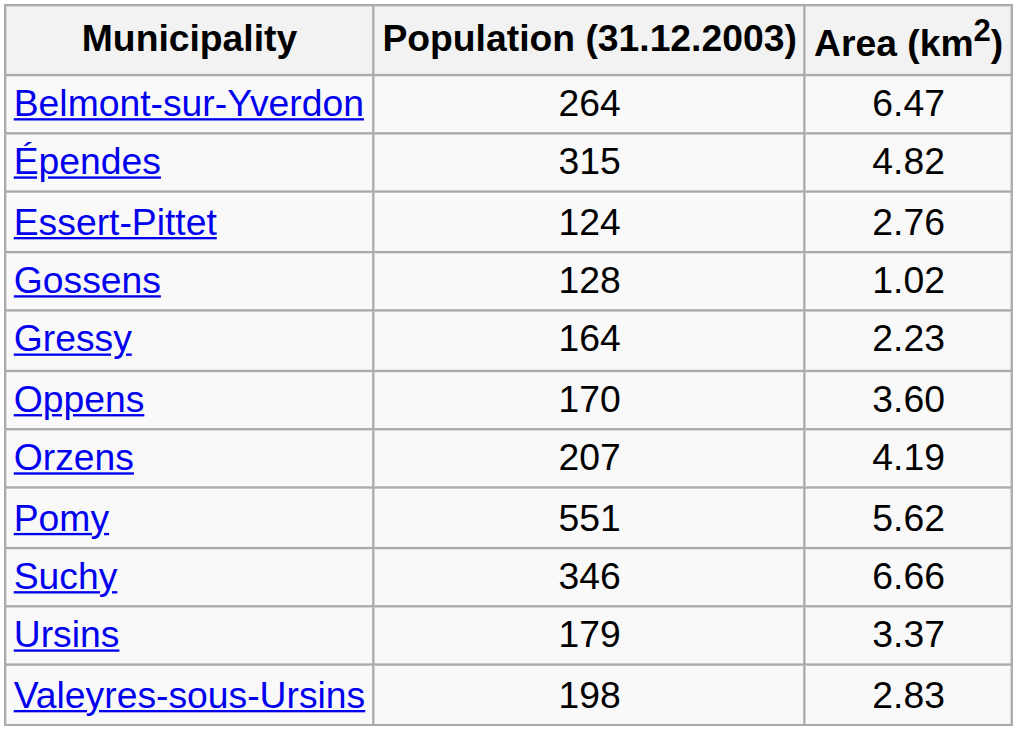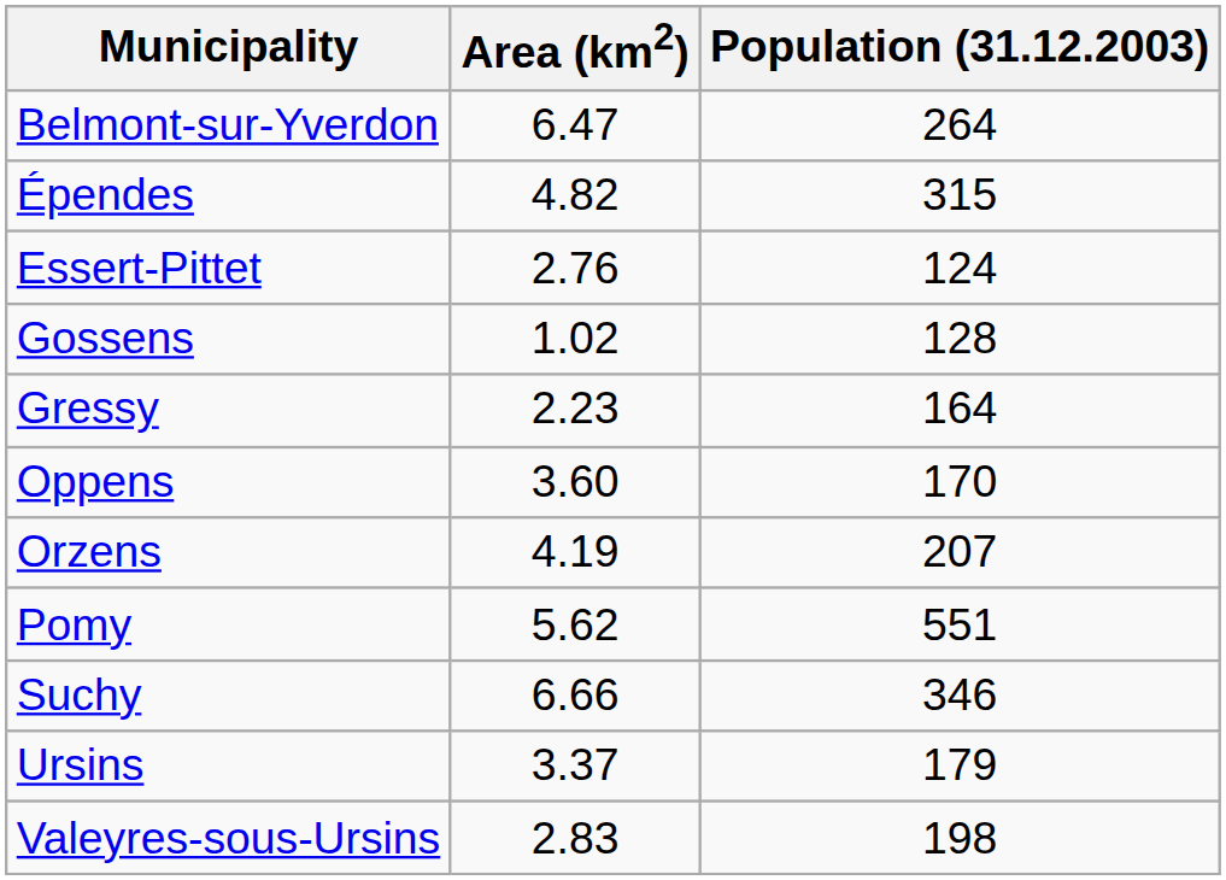columns swapped: Population (31.12.2003) <-> Area (km2)
